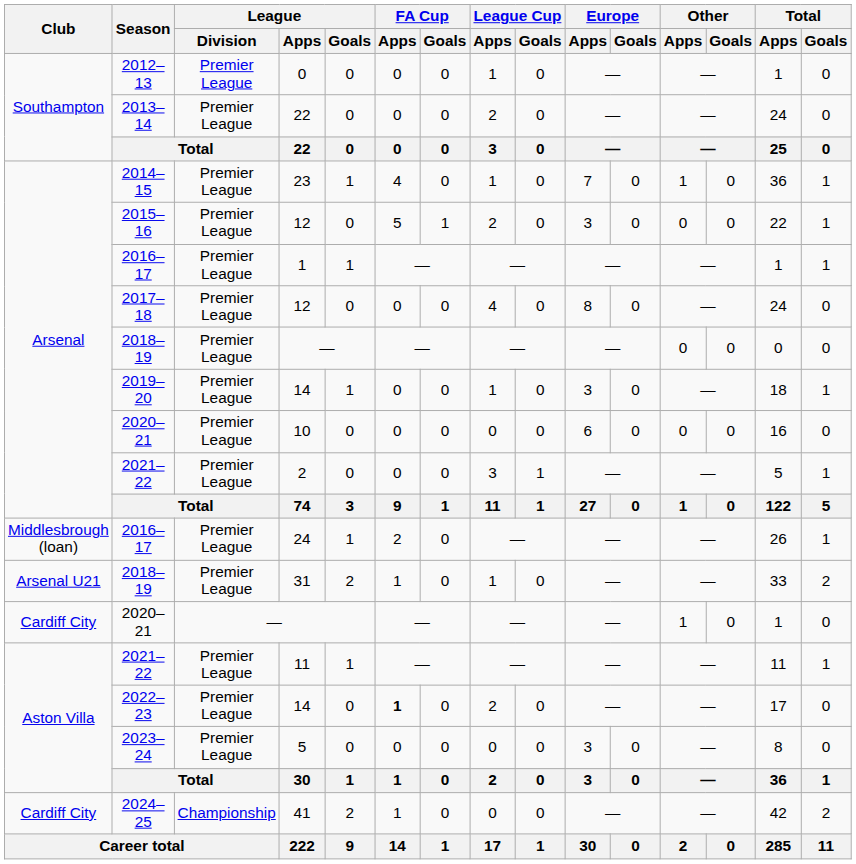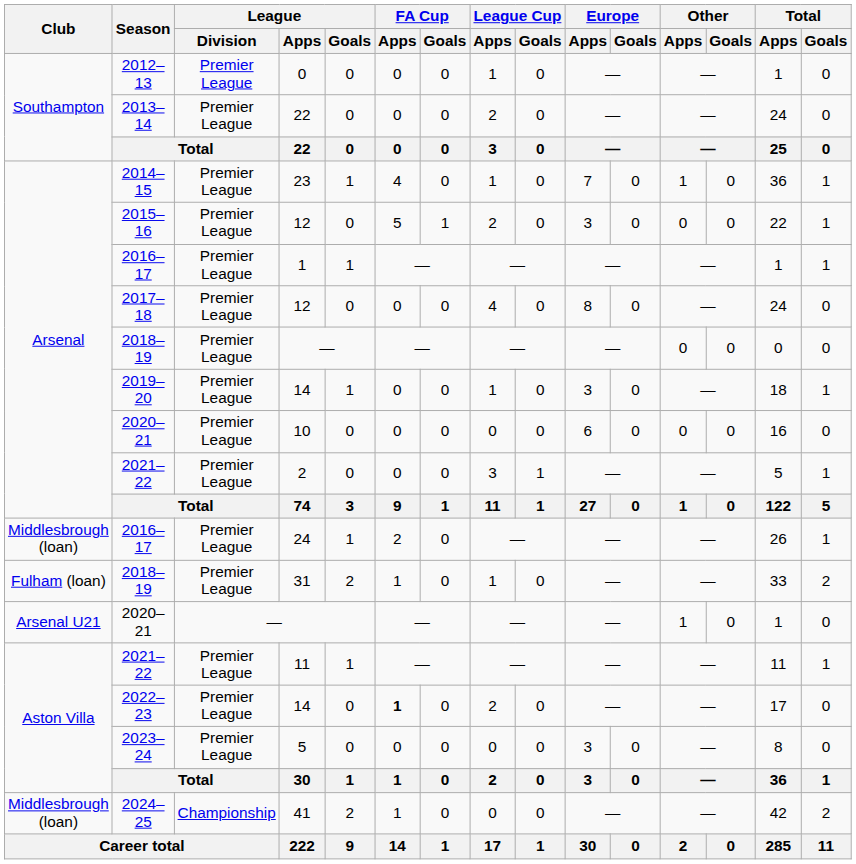31 | Club: Arsenal U21 -> Fulham (loan)
2020–21 / — | Club: Cardiff City -> Arsenal U21
41 | Club: Cardiff City -> Middlesbrough (loan)
